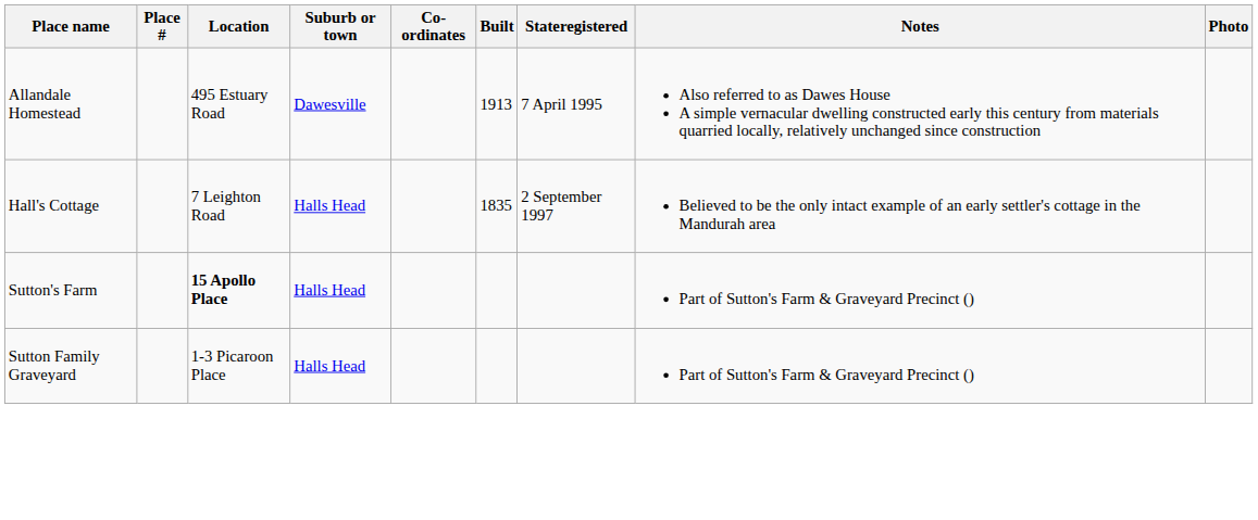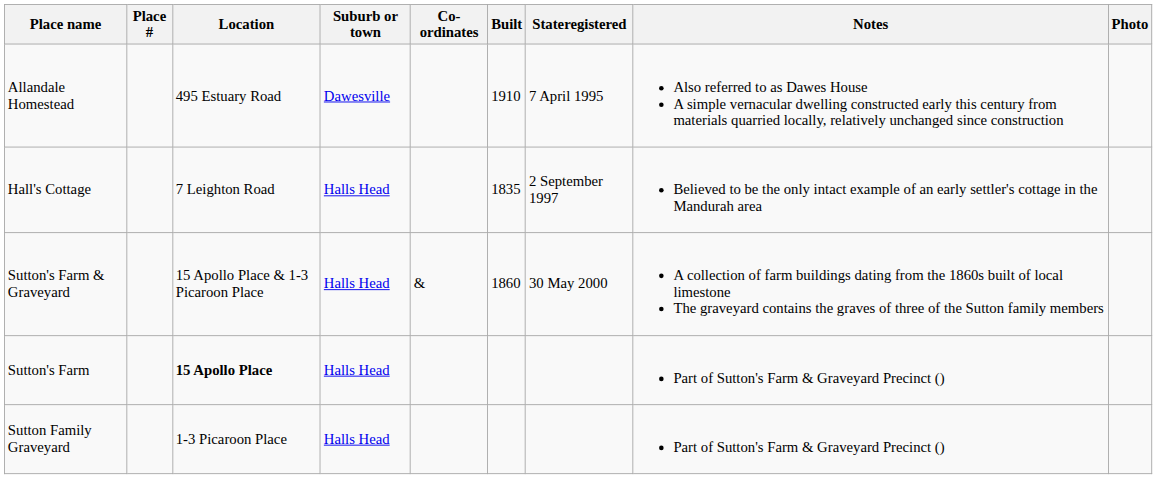Allandale Homestead | Built: 1913 -> 1910
+ row: Sutton's Farm & Graveyard | 15 Apollo Place & 1-3 Picaroon Place | Halls Head | & | 1860 | 30 May 2000 | A collection of farm buildings dating from the 1860s built of local limestone The graveyard contains the graves of three of the Sutton family members
